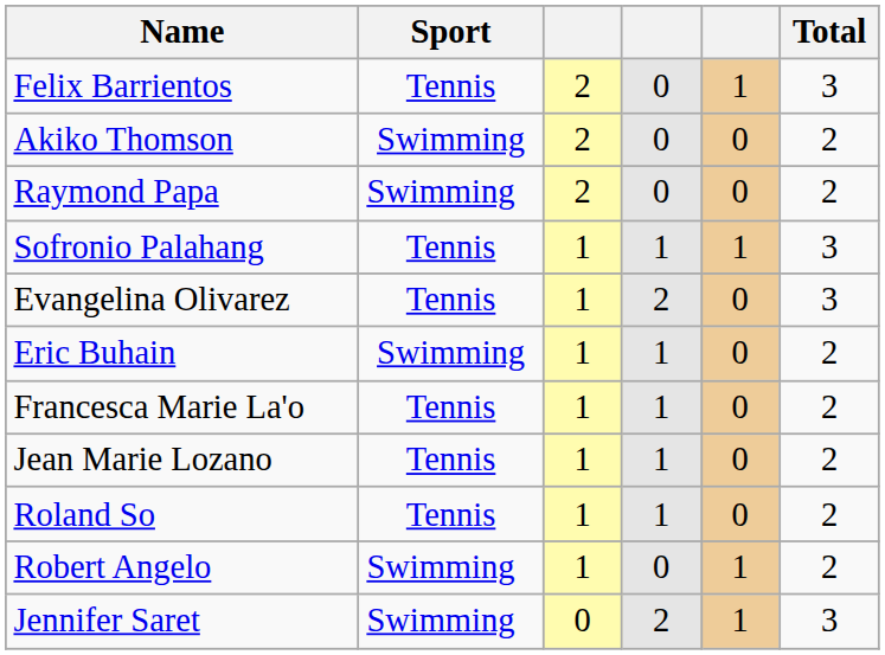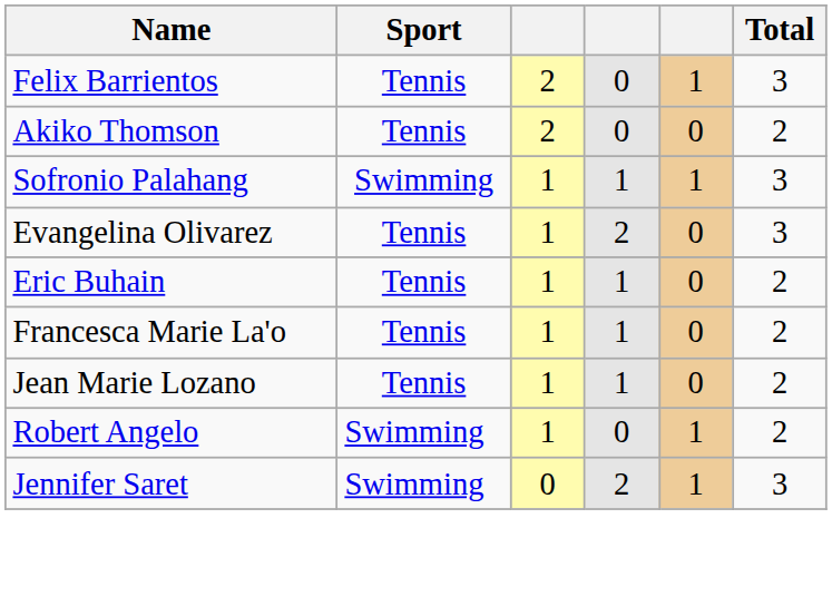Akiko Thomson | Sport: Swimming -> Tennis
- row: Raymond Papa | Swimming | 2 | 0 | 0 | 2
Sofronio Palahang | Sport: Tennis -> Swimming
Eric Buhain | Sport: Swimming -> Tennis
- row: Roland So | Tennis | 1 | 1 | 0 | 2
